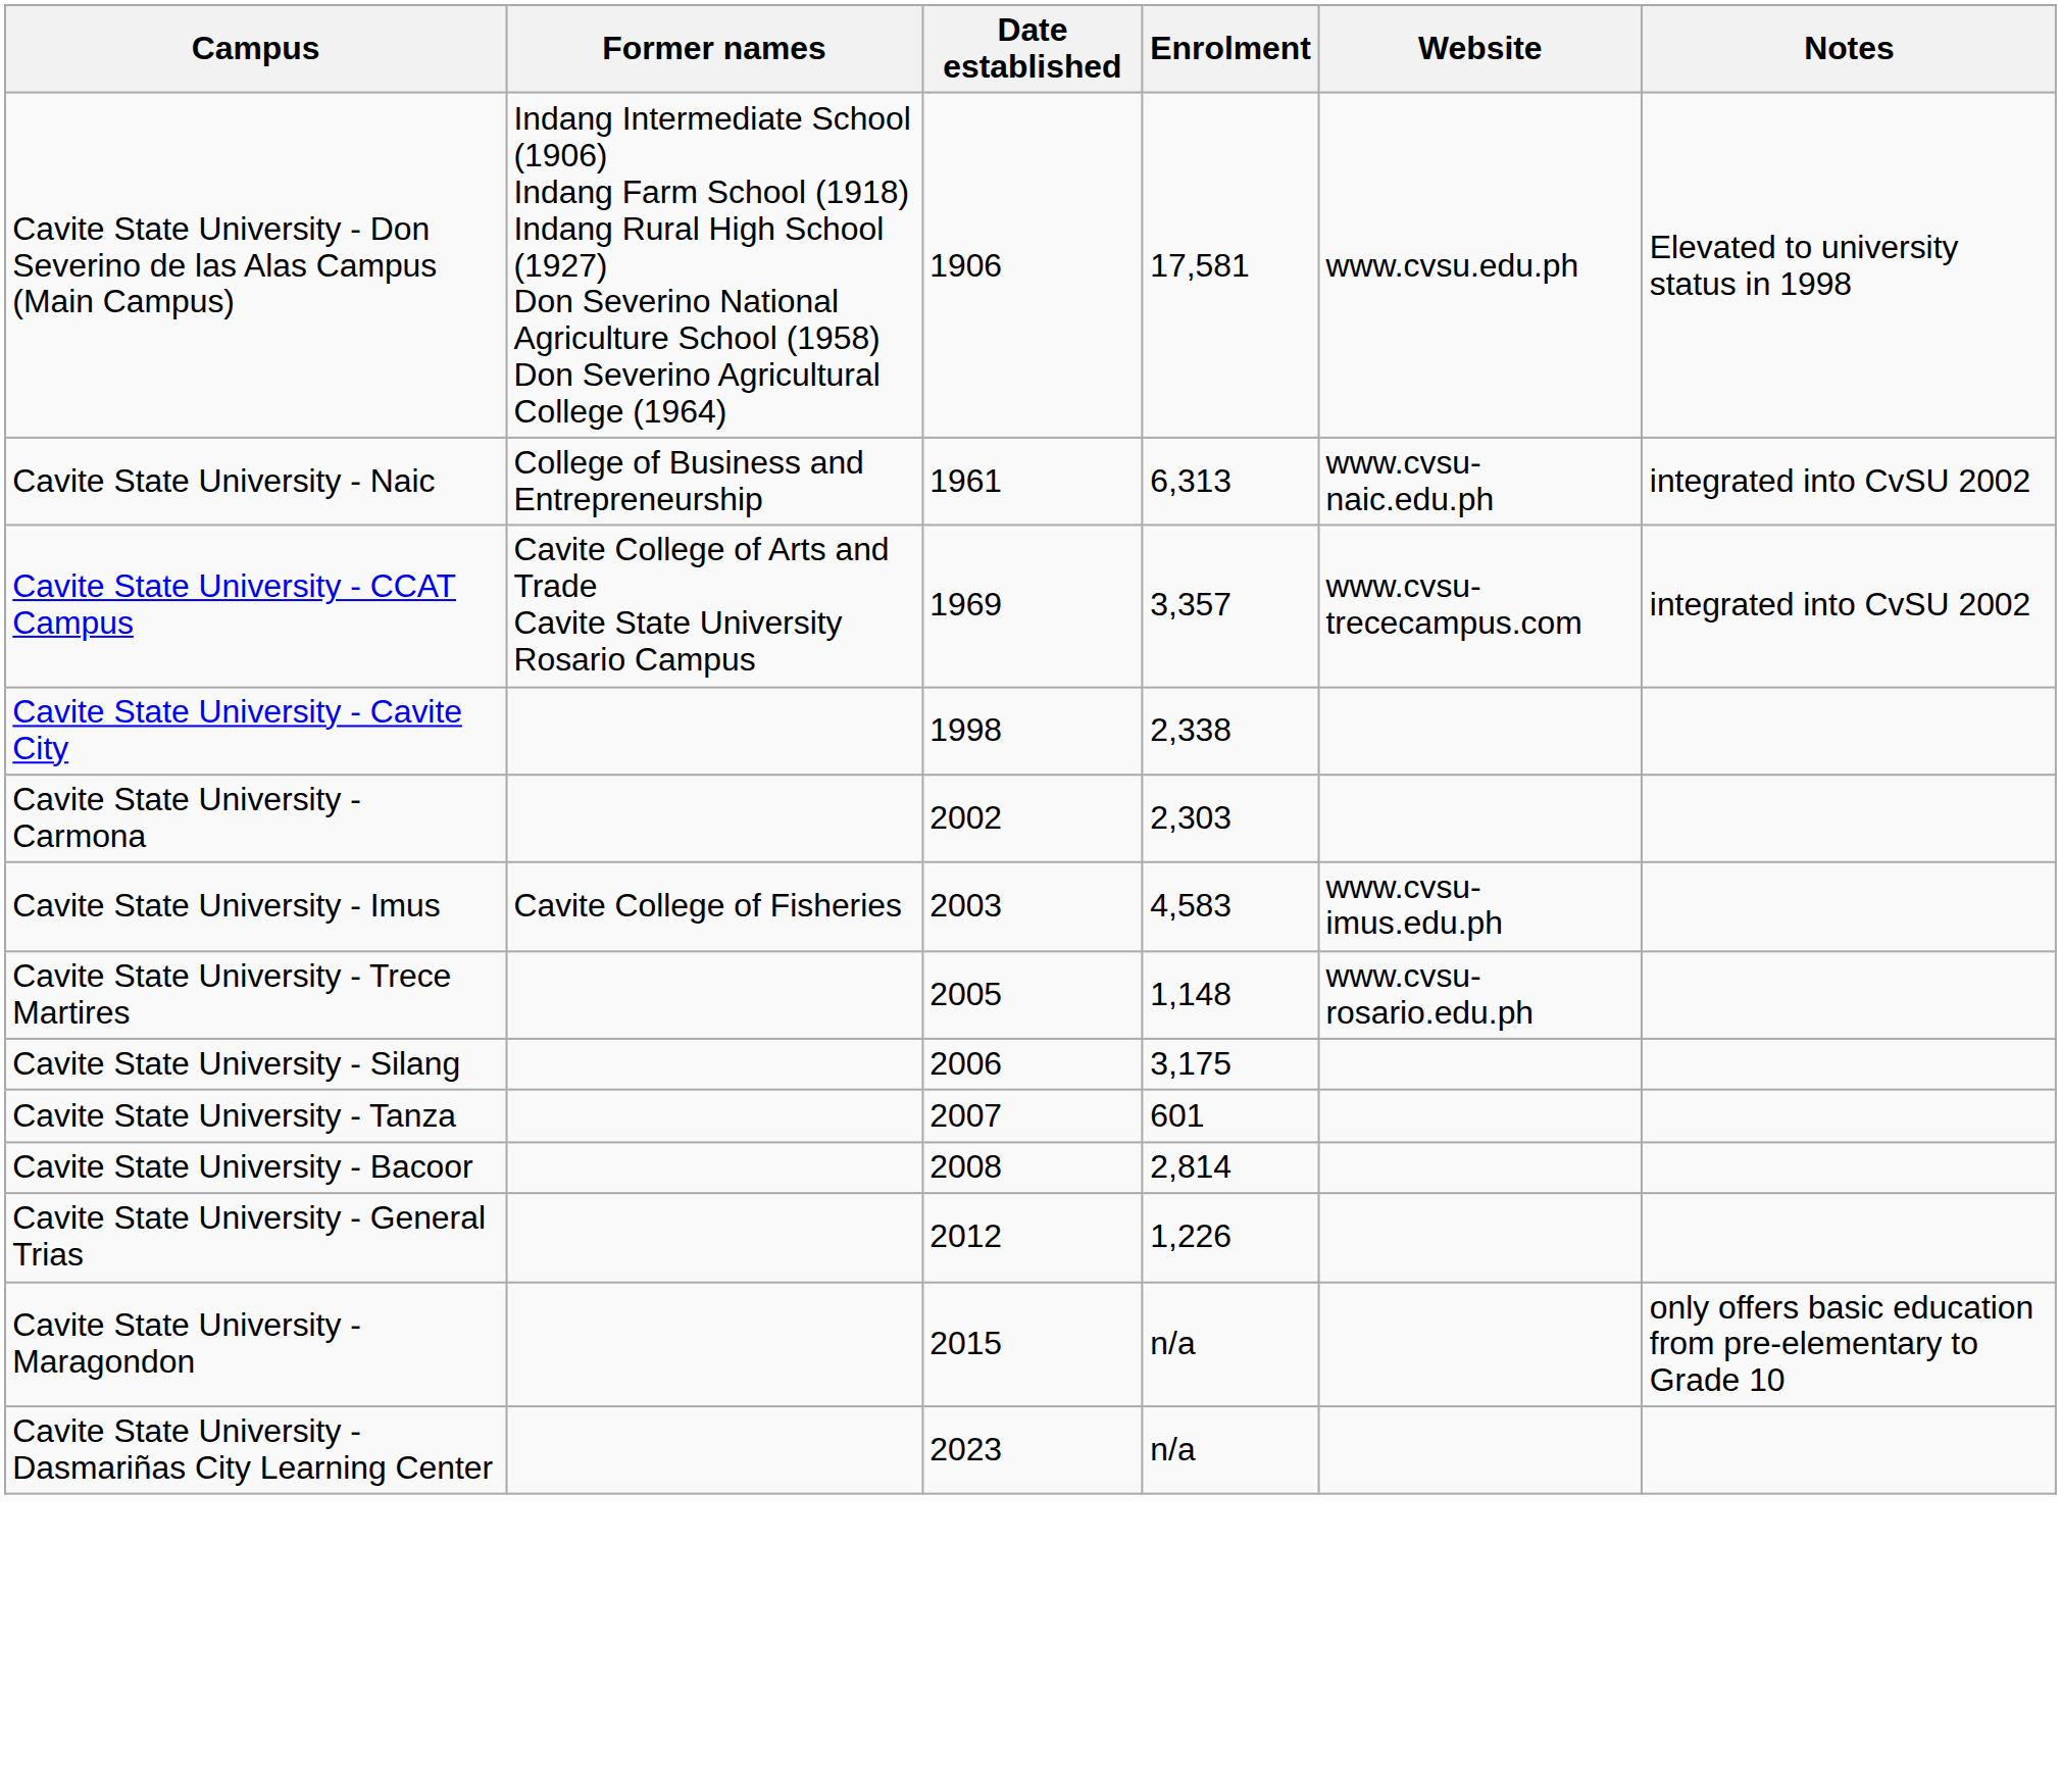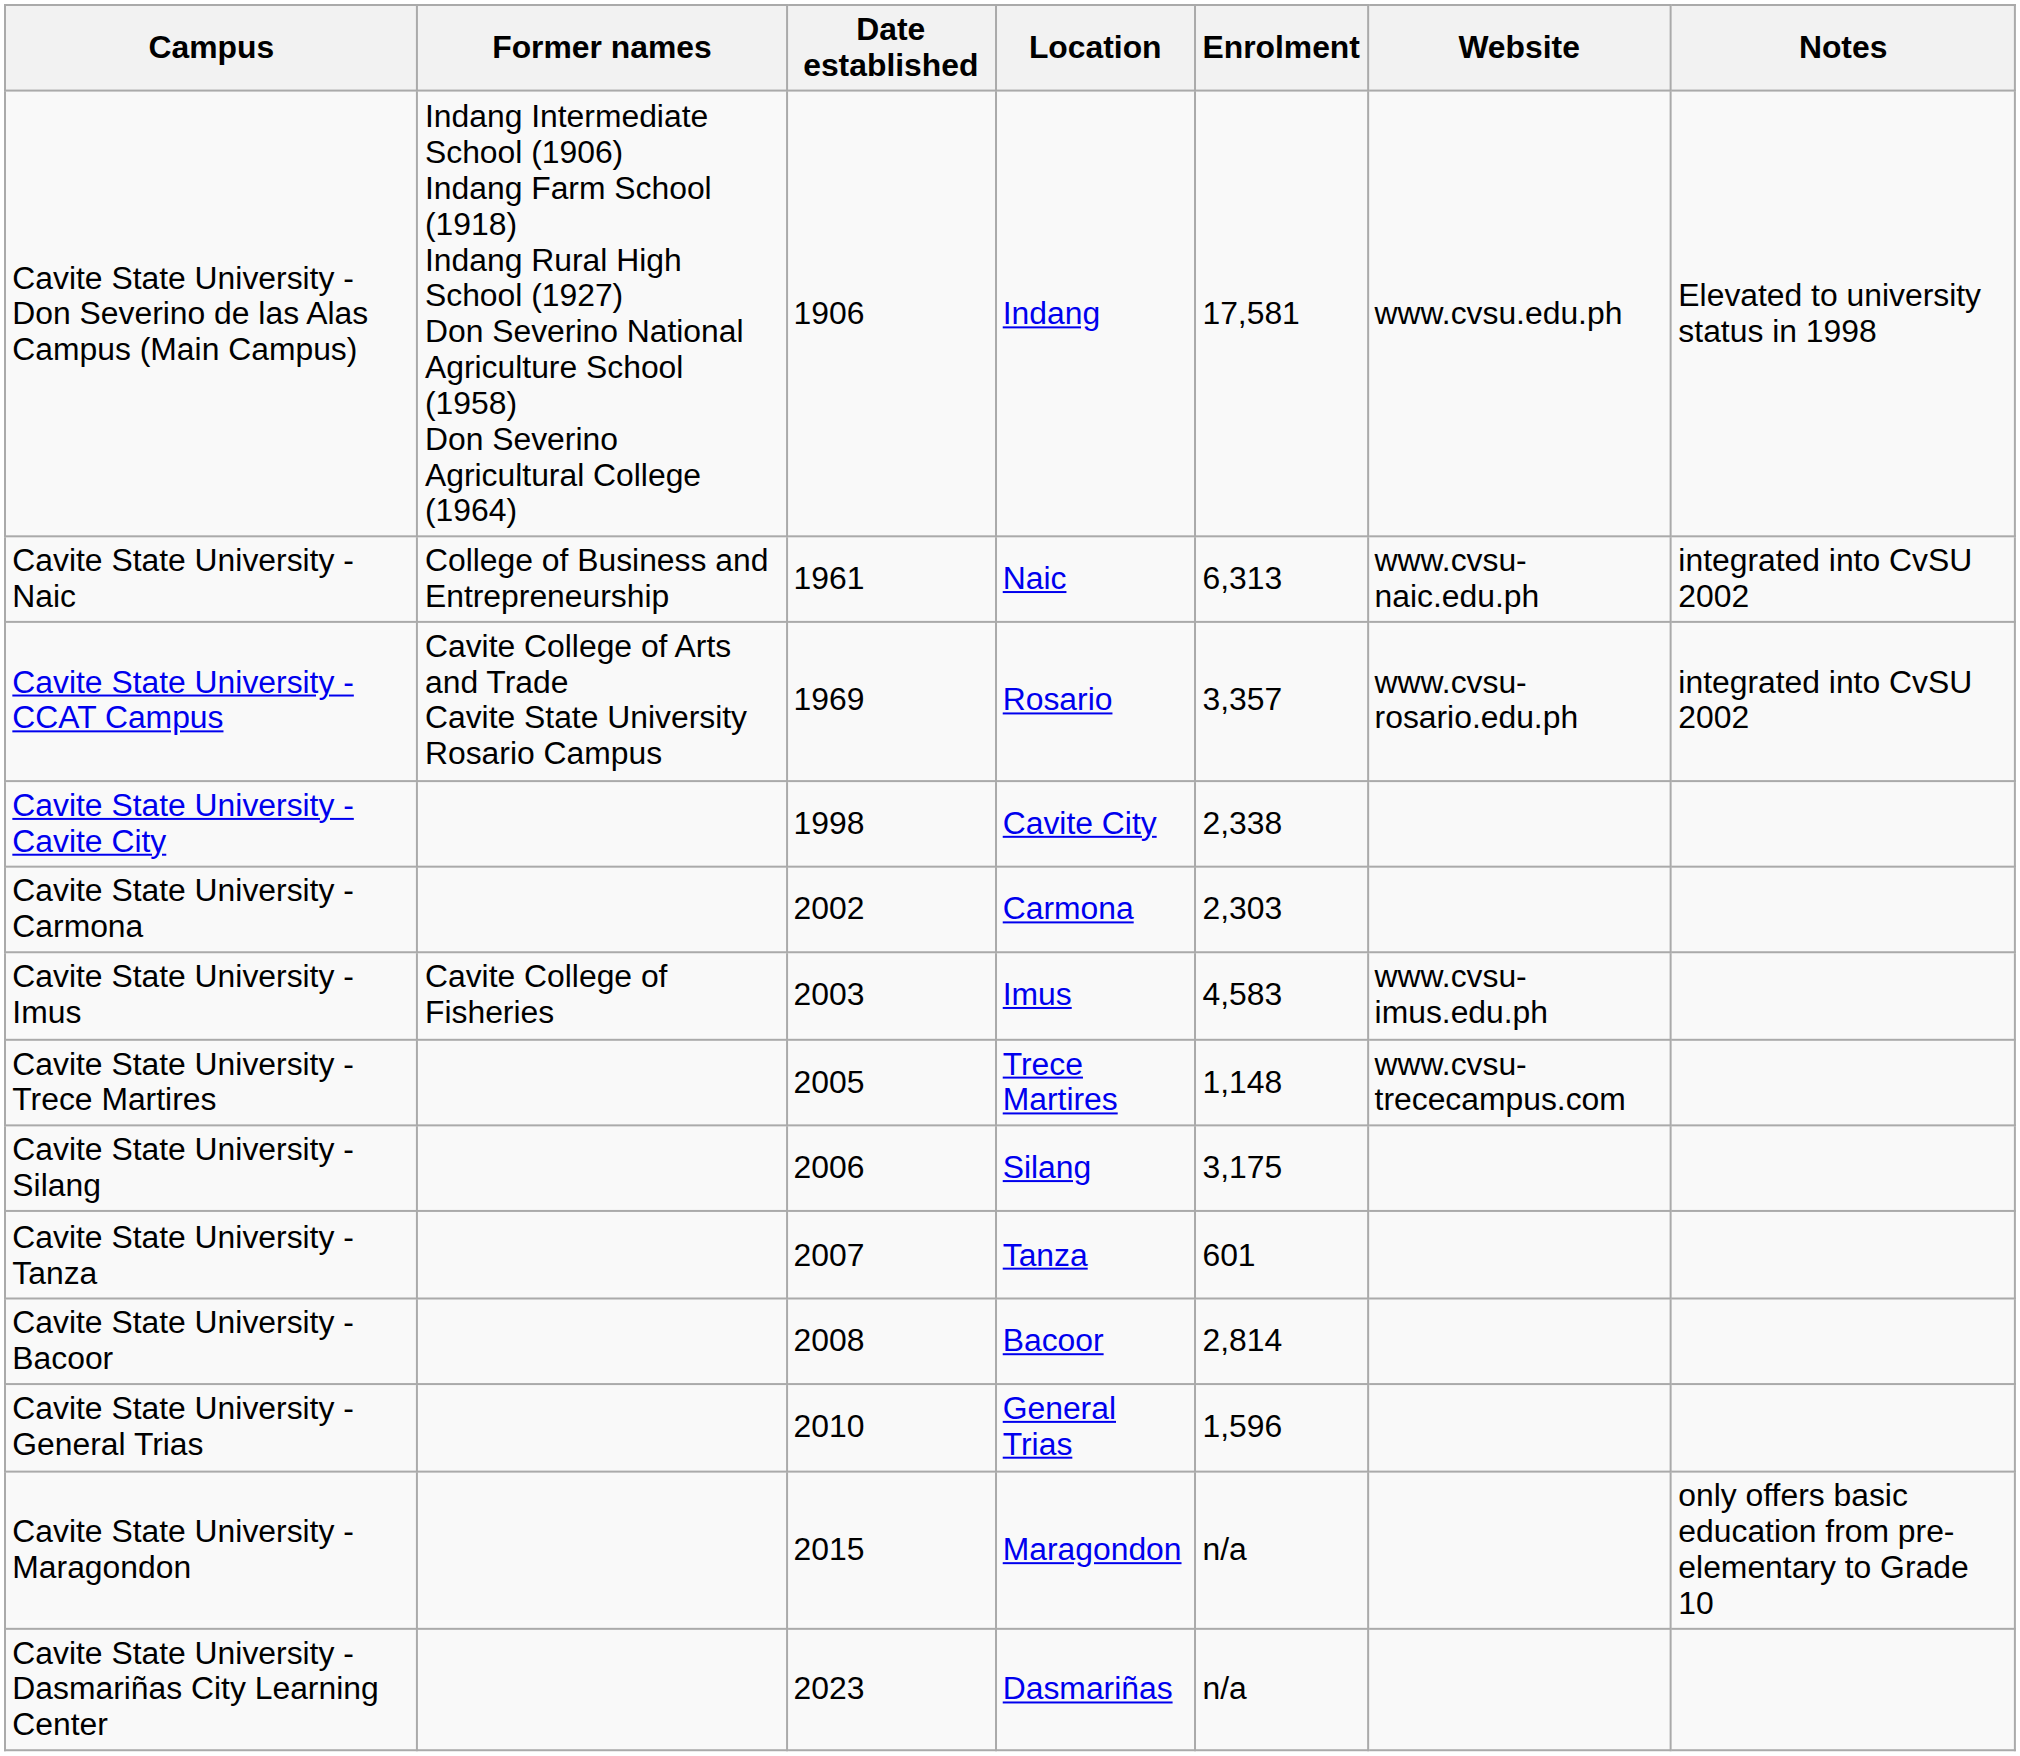+ column: Location | Indang | Naic | Rosario | Cavite City | Carmona | Imus | Trece Martires | Silang | Tanza | Bacoor | General Trias | Maragondon | Dasmariñas
Cavite State University - CCAT Campus | Website: www.cvsu-trececampus.com -> www.cvsu-rosario.edu.ph
Cavite State University - Trece Martires | Website: www.cvsu-rosario.edu.ph -> www.cvsu-trececampus.com
Cavite State University - General Trias | Date established: 2012 -> 2010
Cavite State University - General Trias | Enrolment: 1,226 -> 1,596
